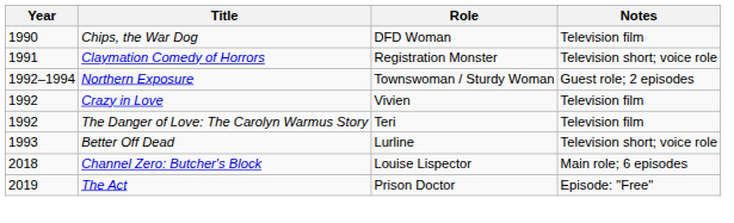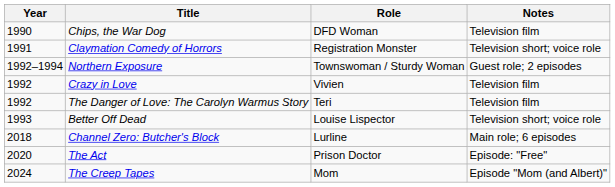Better Off Dead | Role: Lurline -> Louise Lispector
Channel Zero: Butcher's Block | Role: Louise Lispector -> Lurline
The Act | Year: 2019 -> 2020
+ row: 2024 | The Creep Tapes | Mom | Episode "Mom (and Albert)"
